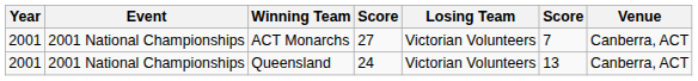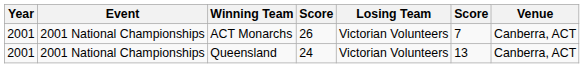ACT Monarchs | column 4: 27 -> 26
